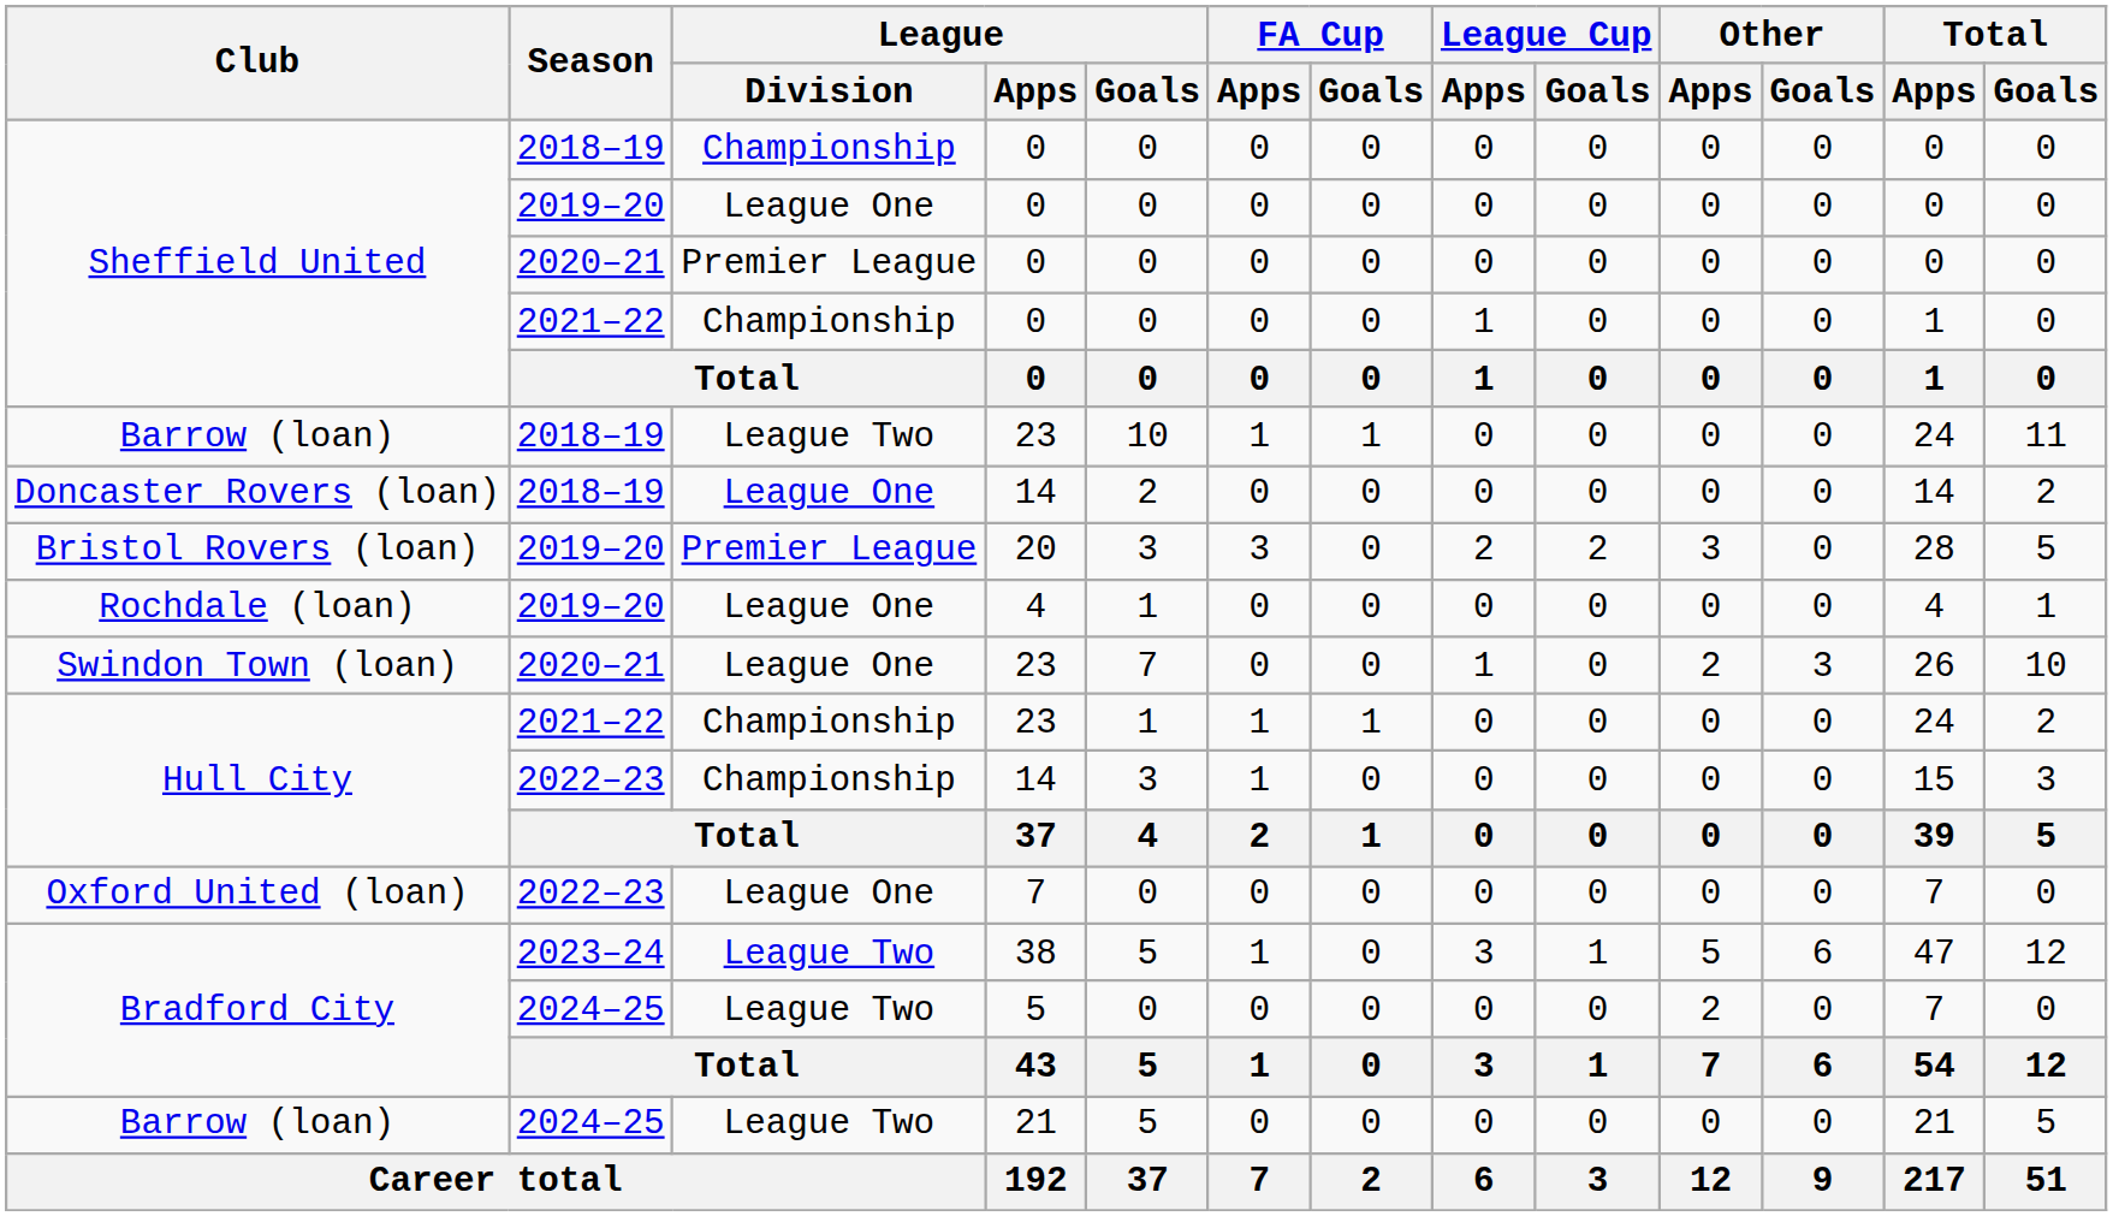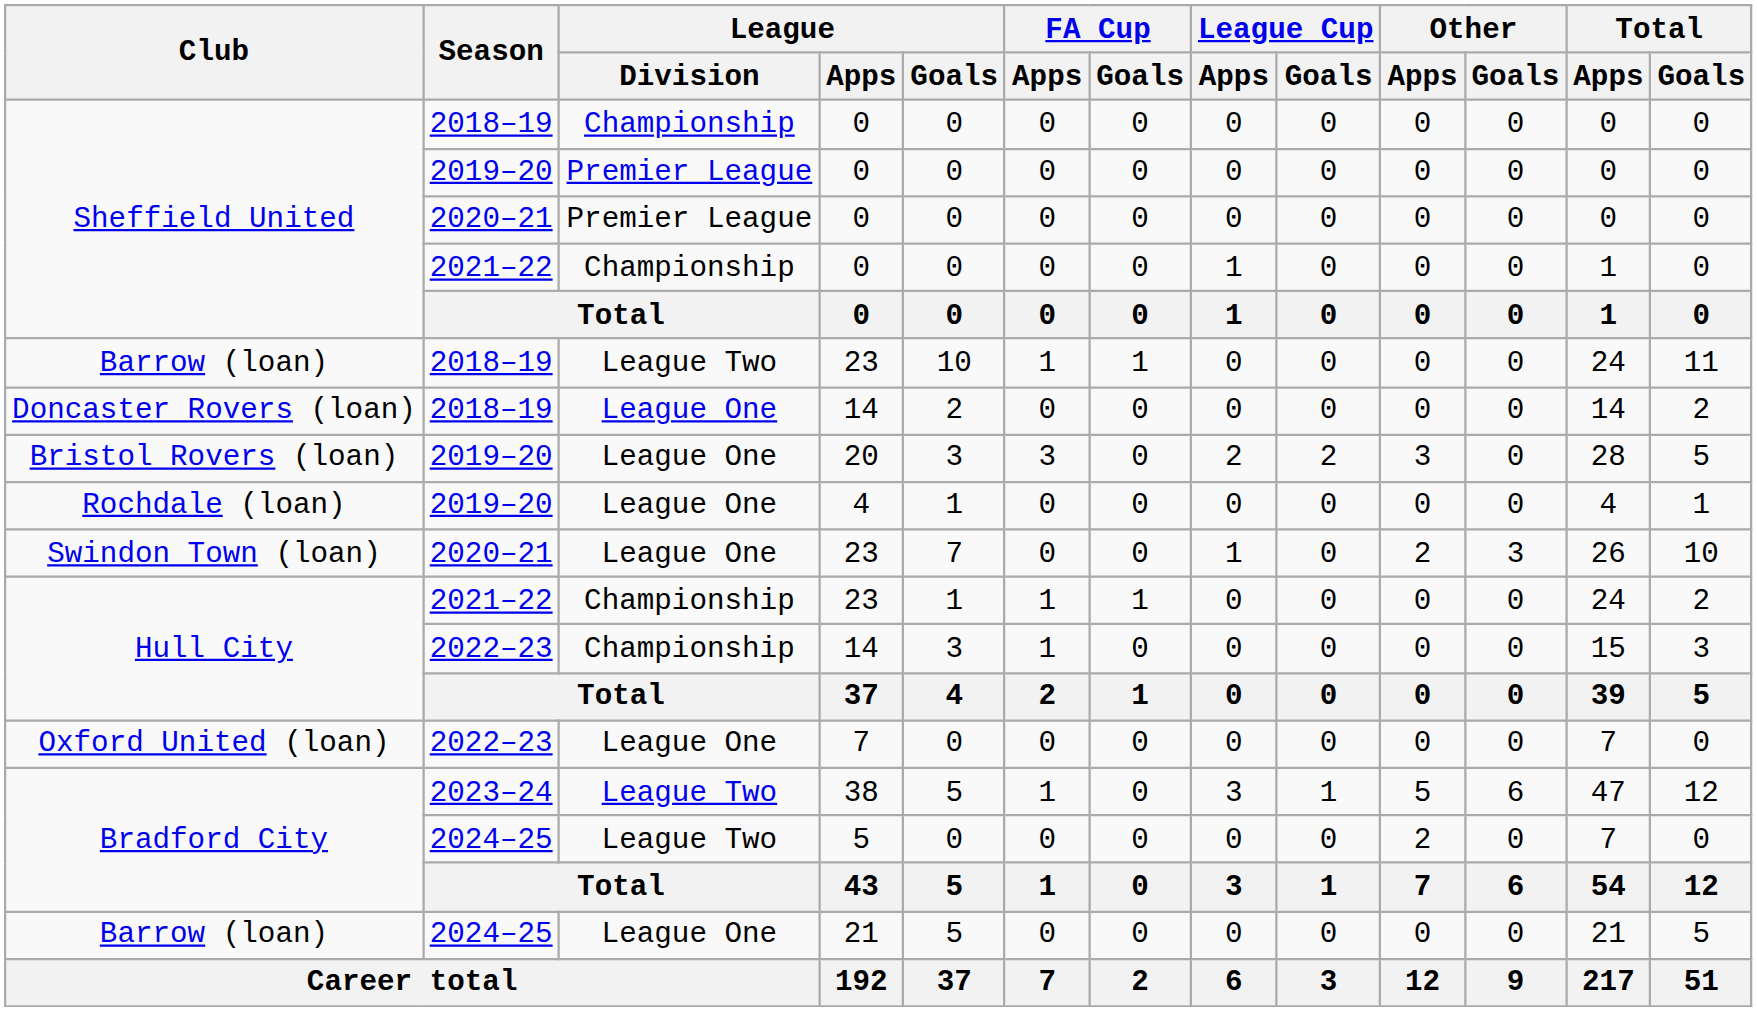Sheffield United / 2019–20 | League / Division: League One -> Premier League
Bristol Rovers (loan) | League / Division: Premier League -> League One
Barrow (loan) / 2024–25 | League / Division: League Two -> League One
